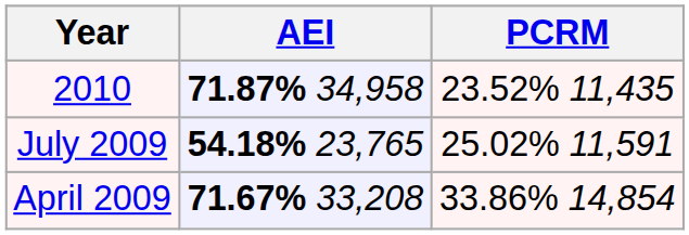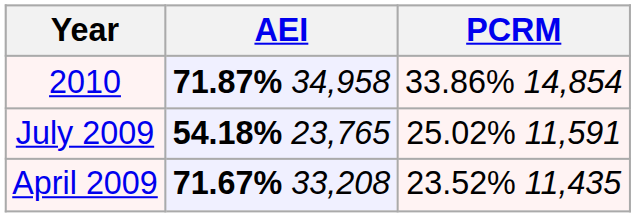2010 | PCRM: 23.52% 11,435 -> 33.86% 14,854
April 2009 | PCRM: 33.86% 14,854 -> 23.52% 11,435
